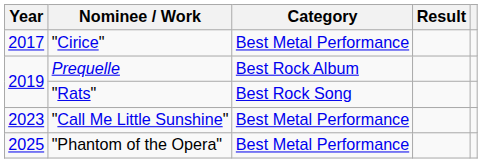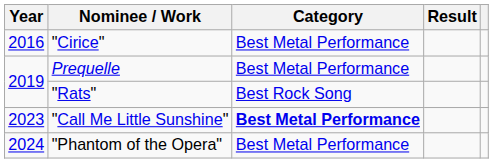"Cirice" | Year: 2017 -> 2016
Prequelle | Category: Best Rock Album -> Best Metal Performance
"Call Me Little Sunshine" | Category: normal -> bold
"Phantom of the Opera" | Year: 2025 -> 2024
